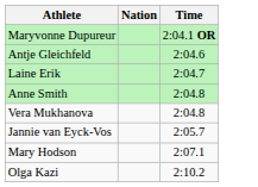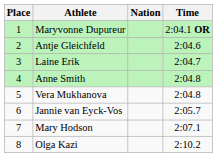+ column: Place | 1 | 2 | 3 | 4 | 5 | 6 | 7 | 8
